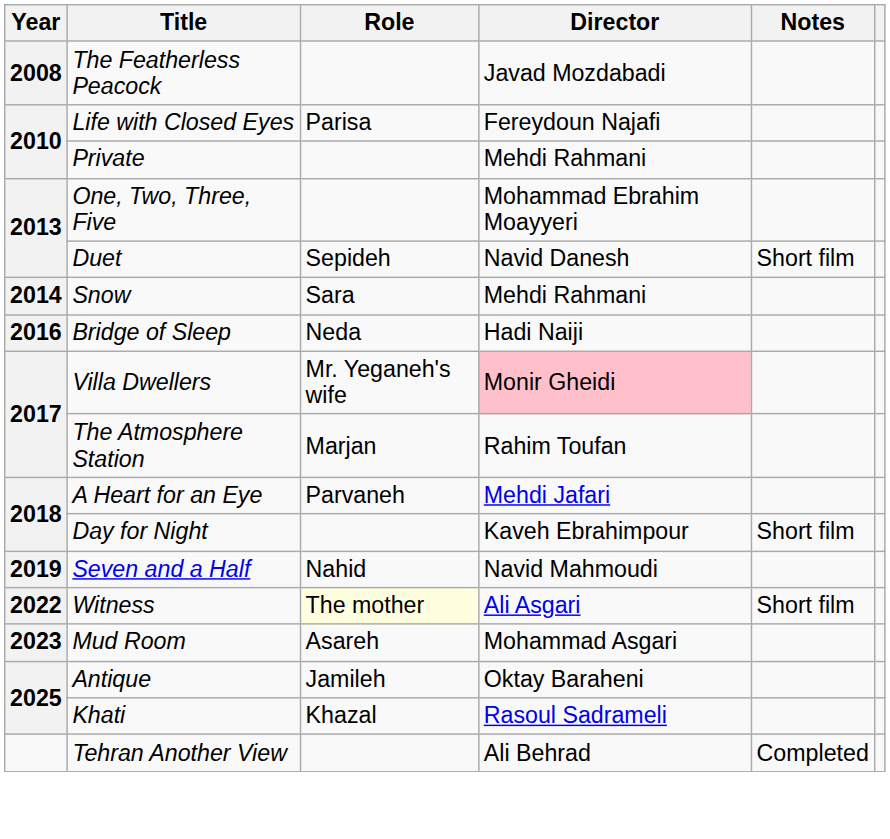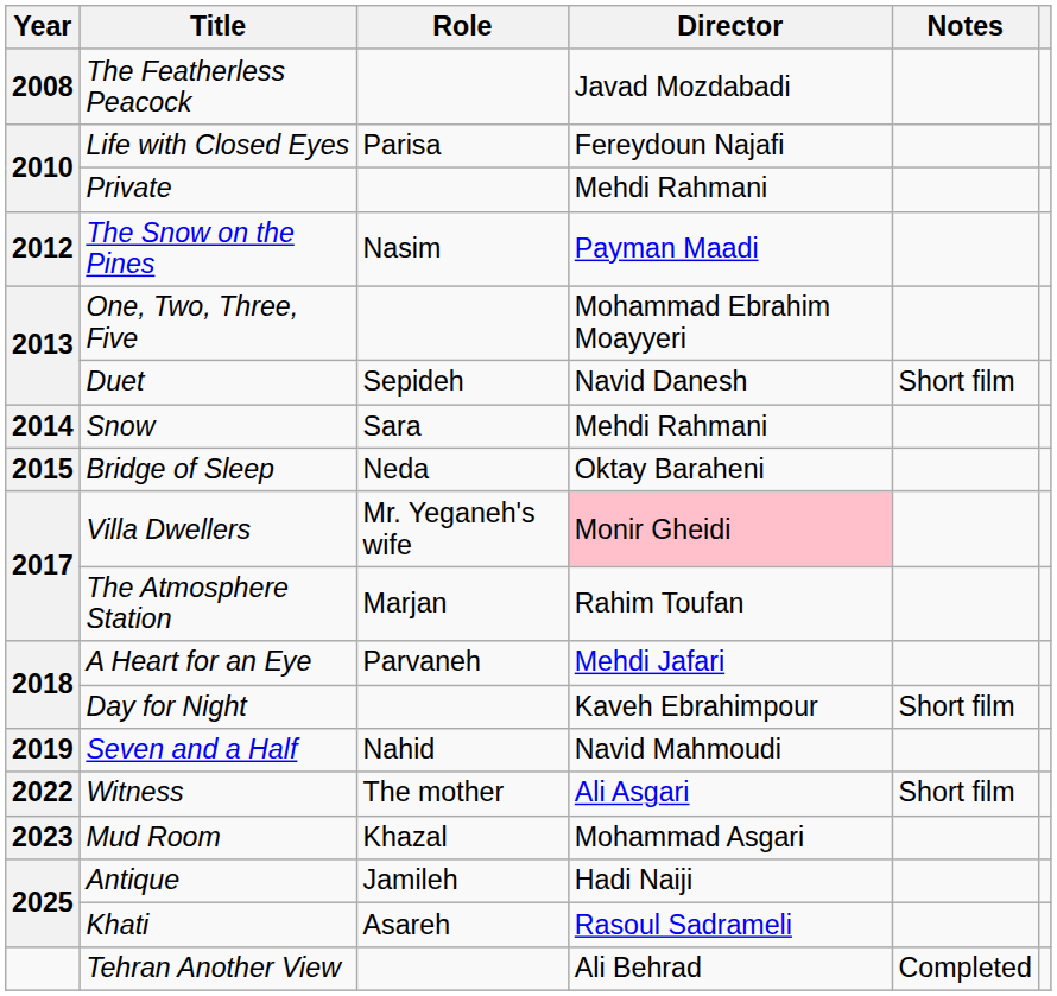+ row: 2012 | The Snow on the Pines | Nasim | Payman Maadi
Bridge of Sleep | Year: 2016 -> 2015
Bridge of Sleep | Director: Hadi Naiji -> Oktay Baraheni
Witness | Role: lightyellow background -> no background
Mud Room | Role: Asareh -> Khazal
Antique | Director: Oktay Baraheni -> Hadi Naiji
Khati | Role: Khazal -> Asareh
